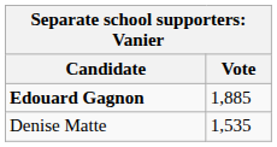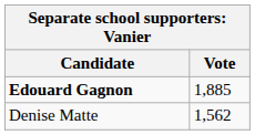Denise Matte | Vote: 1,535 -> 1,562
